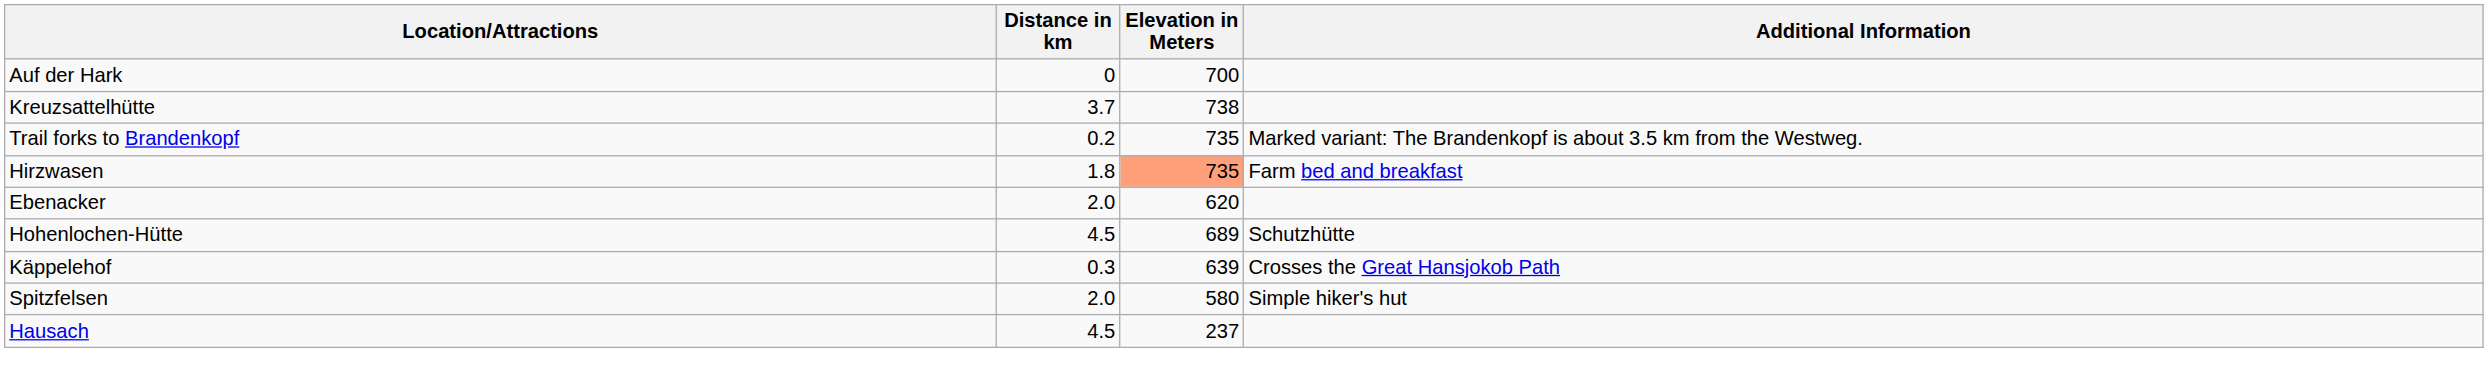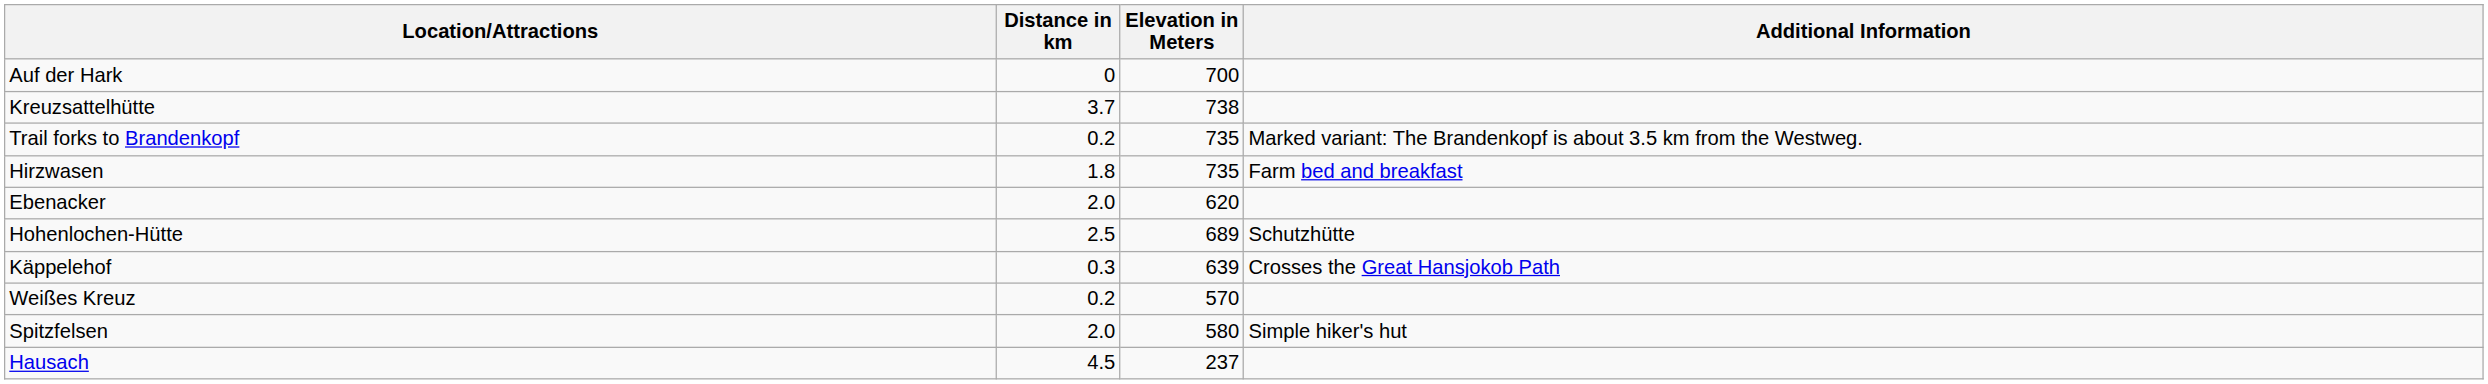Hirzwasen | Elevation in Meters: lightsalmon background -> no background
Hohenlochen-Hütte | Distance in km: 4.5 -> 2.5
+ row: Weißes Kreuz | 0.2 | 570
